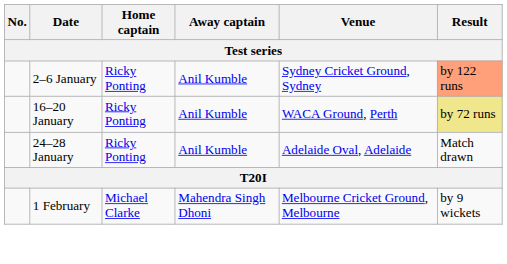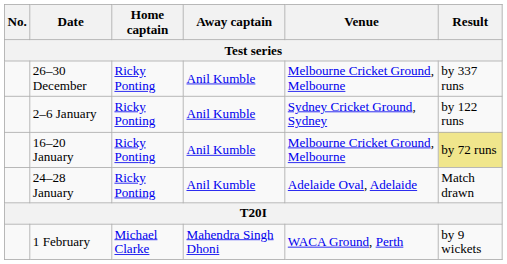+ row: 26–30 December | Ricky Ponting | Anil Kumble | Melbourne Cricket Ground, Melbourne | by 337 runs
2–6 January | Result: lightsalmon background -> no background
16–20 January | Venue: WACA Ground, Perth -> Melbourne Cricket Ground, Melbourne
1 February | Venue: Melbourne Cricket Ground, Melbourne -> WACA Ground, Perth
